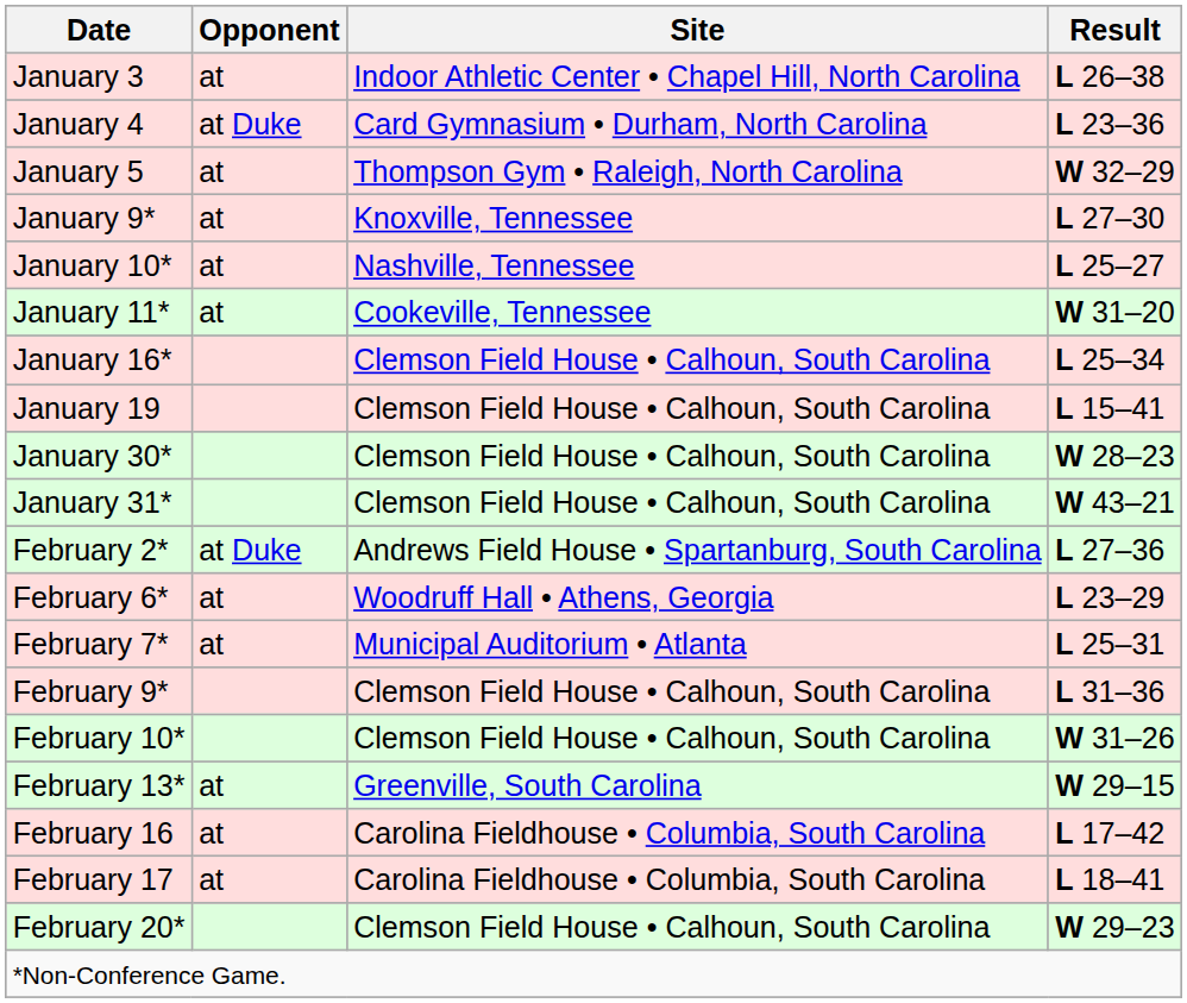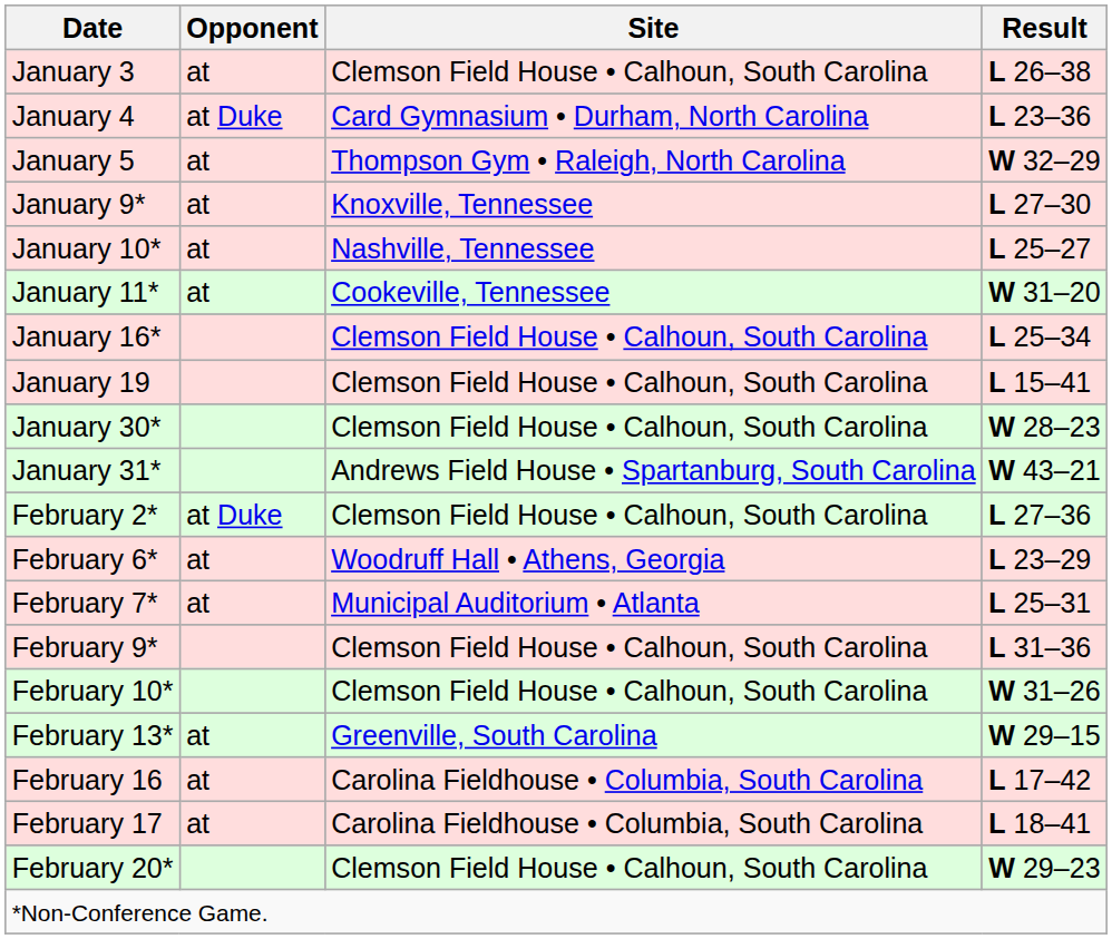January 3 | Site: Indoor Athletic Center • Chapel Hill, North Carolina -> Clemson Field House • Calhoun, South Carolina
January 31* | Site: Clemson Field House • Calhoun, South Carolina -> Andrews Field House • Spartanburg, South Carolina
February 2* | Site: Andrews Field House • Spartanburg, South Carolina -> Clemson Field House • Calhoun, South Carolina
